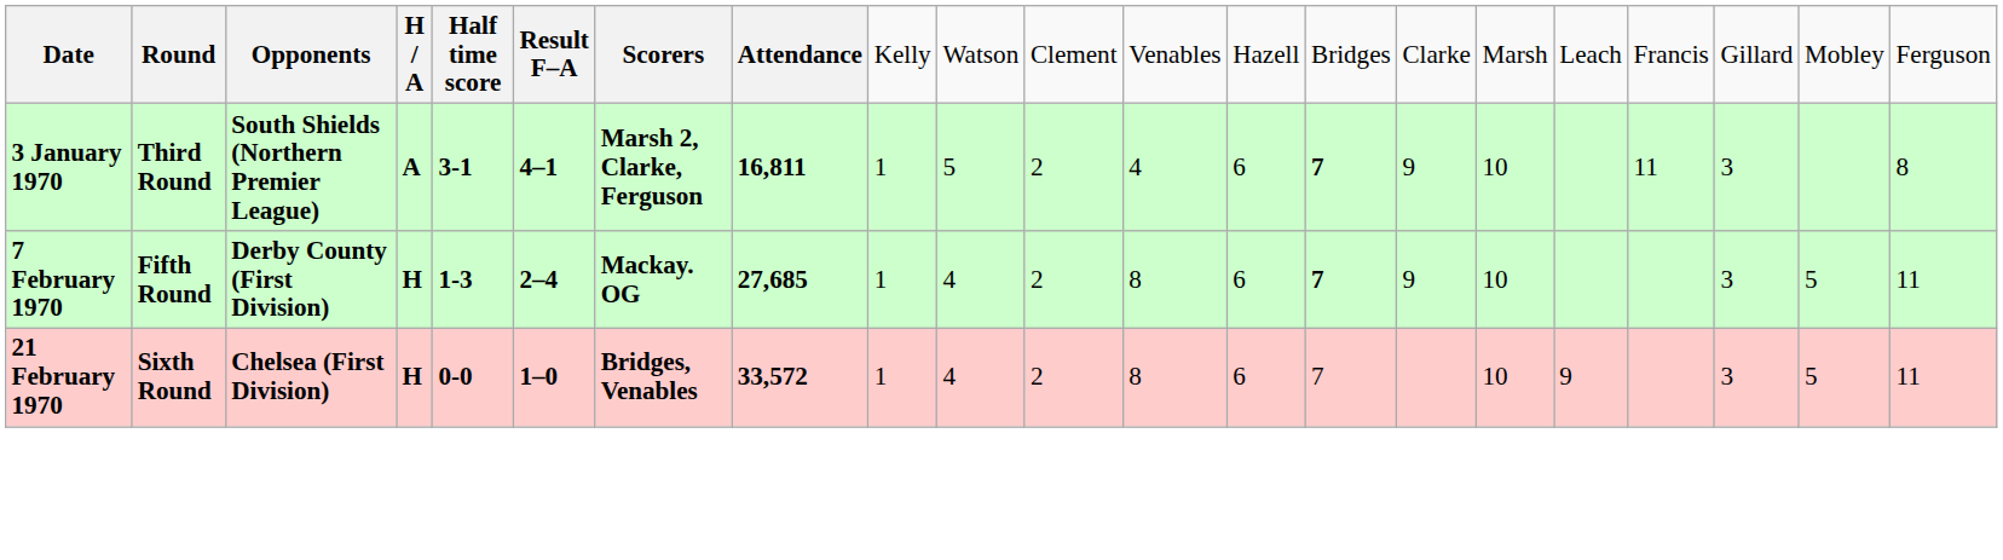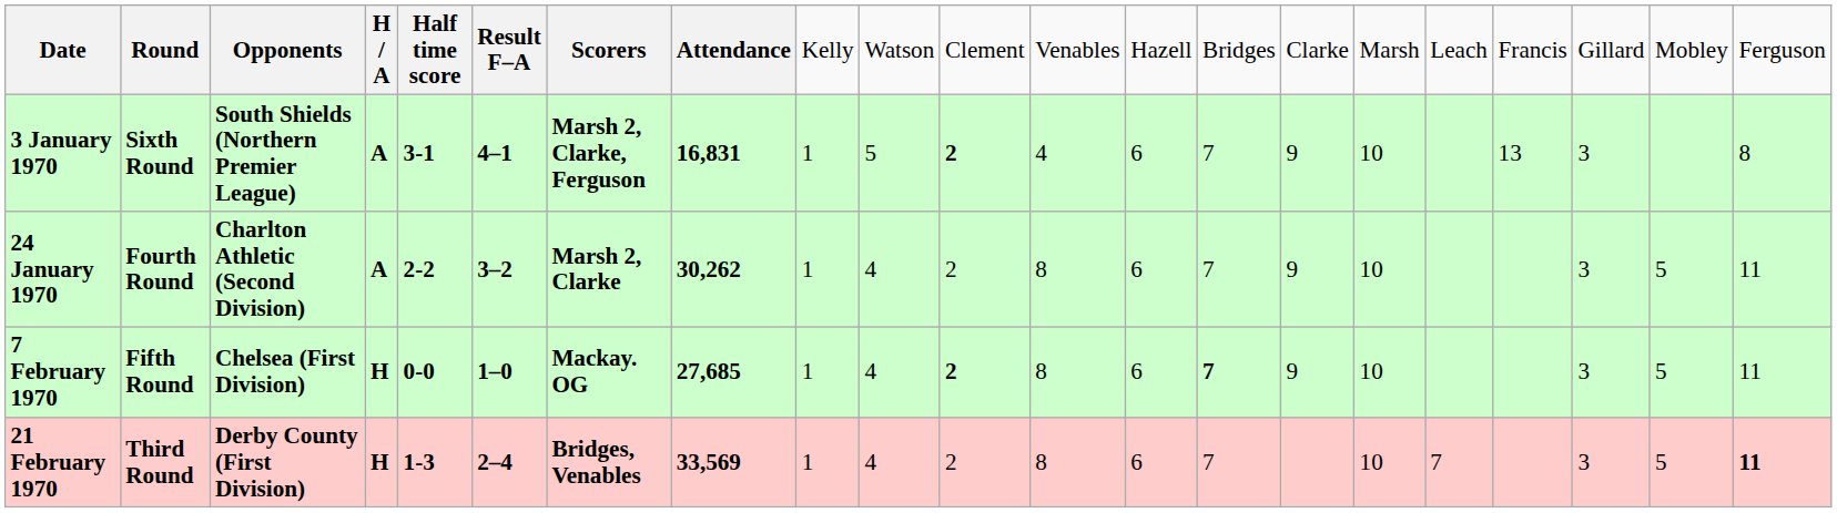3 January 1970 | column 2: Third Round -> Sixth Round
3 January 1970 | column 8: 16,811 -> 16,831
3 January 1970 | column 11: normal -> bold
3 January 1970 | column 14: bold -> normal
3 January 1970 | column 18: 11 -> 13
+ row: 24 January 1970 | Fourth Round | Charlton Athletic (Second Division) | A | 2-2 | 3–2 | Marsh 2, Clarke | 30,262 | 1 | 4 | 2 | 8 | 6 | 7 | 9 | 10 | 3 | 5 | 11
7 February 1970 | column 3: Derby County (First Division) -> Chelsea (First Division)
7 February 1970 | column 5: 1-3 -> 0-0
7 February 1970 | column 6: 2–4 -> 1–0
7 February 1970 | column 11: normal -> bold
21 February 1970 | column 2: Sixth Round -> Third Round
21 February 1970 | column 3: Chelsea (First Division) -> Derby County (First Division)
21 February 1970 | column 5: 0-0 -> 1-3
21 February 1970 | column 6: 1–0 -> 2–4
21 February 1970 | column 8: 33,572 -> 33,569
21 February 1970 | column 17: 9 -> 7
21 February 1970 | column 21: normal -> bold
